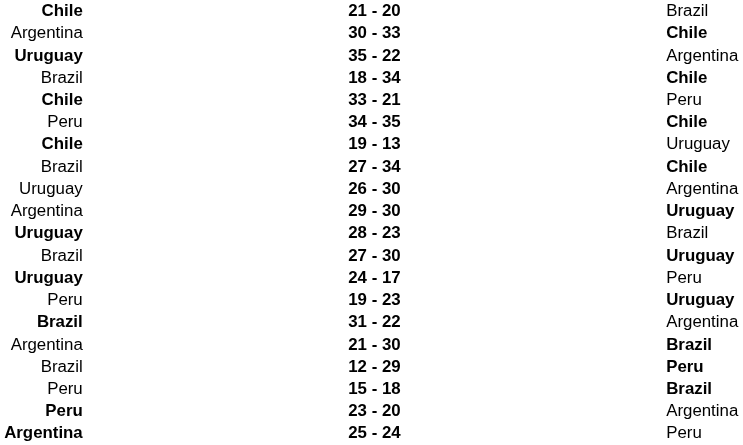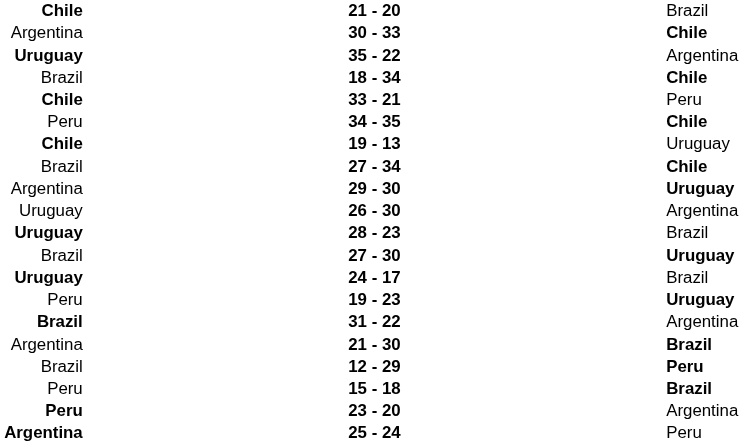rows swapped: 26 - 30 <-> 29 - 30
24 - 17 | column 3: Peru -> Brazil
